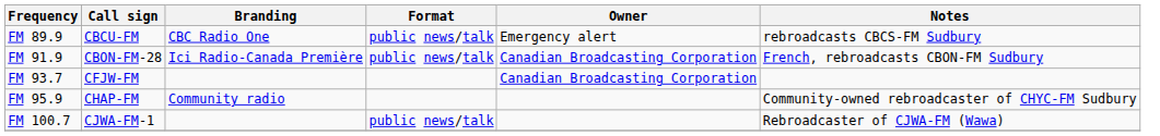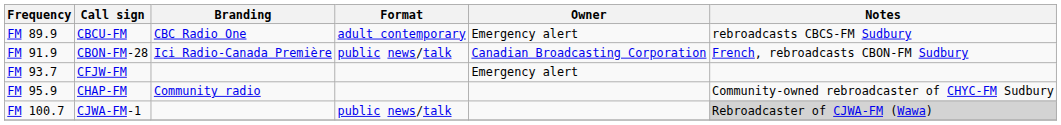FM 89.9 | Format: public news/talk -> adult contemporary
FM 93.7 | Owner: Canadian Broadcasting Corporation -> Emergency alert
FM 100.7 | Notes: no background -> lightgrey background
